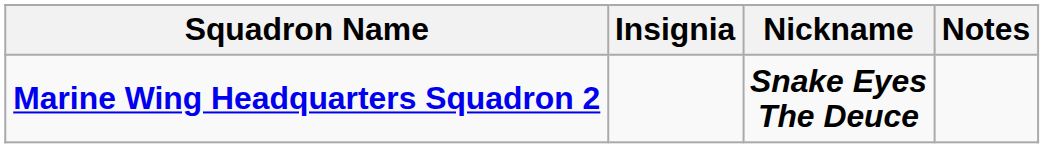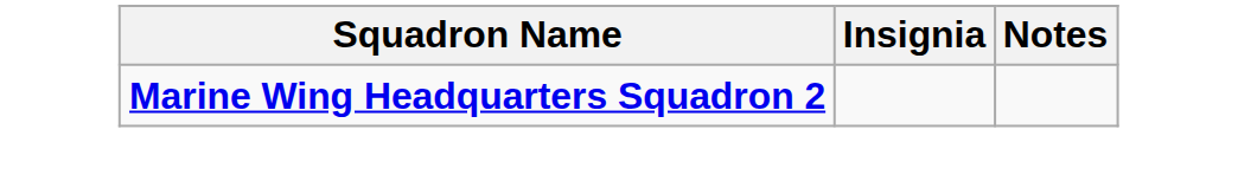- column: Nickname | Snake Eyes The Deuce
